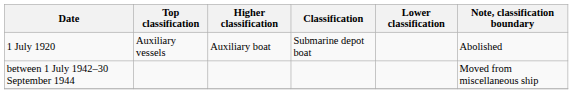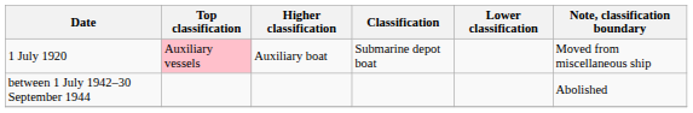1 July 1920 | Top classification: no background -> pink background
1 July 1920 | Note, classification boundary: Abolished -> Moved from miscellaneous ship
between 1 July 1942–30 September 1944 | Note, classification boundary: Moved from miscellaneous ship -> Abolished
